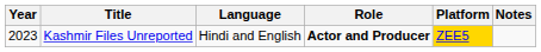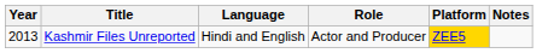Kashmir Files Unreported | Year: 2023 -> 2013
Kashmir Files Unreported | Role: bold -> normal
